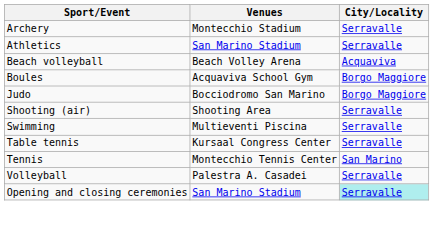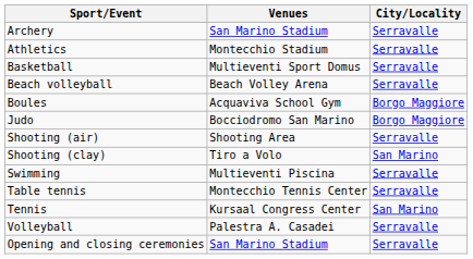Archery | Venues: Montecchio Stadium -> San Marino Stadium
Athletics | Venues: San Marino Stadium -> Montecchio Stadium
+ row: Basketball | Multieventi Sport Domus | Serravalle
Beach volleyball | City/Locality: Acquaviva -> Serravalle
+ row: Shooting (clay) | Tiro a Volo | San Marino
Table tennis | Venues: Kursaal Congress Center -> Montecchio Tennis Center
Tennis | Venues: Montecchio Tennis Center -> Kursaal Congress Center
Opening and closing ceremonies | City/Locality: paleturquoise background -> no background
